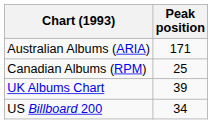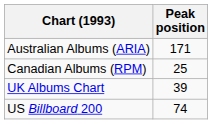US Billboard 200 | Peak position: 34 -> 74
